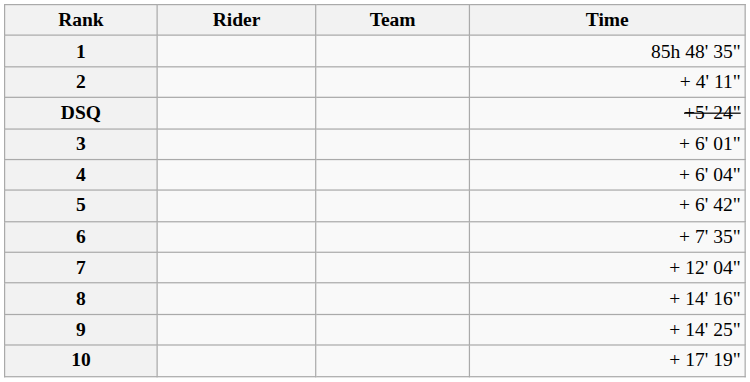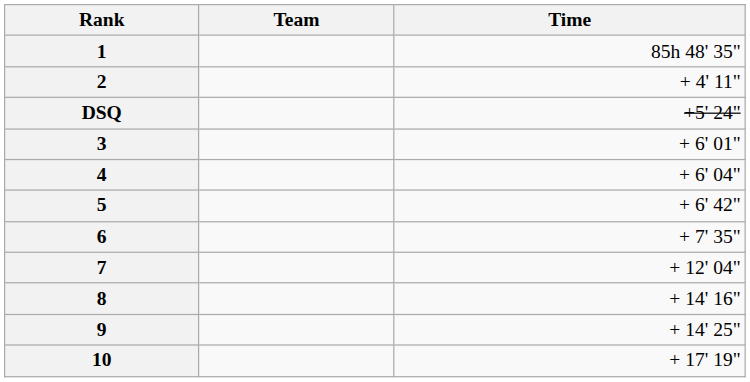- column: Rider
